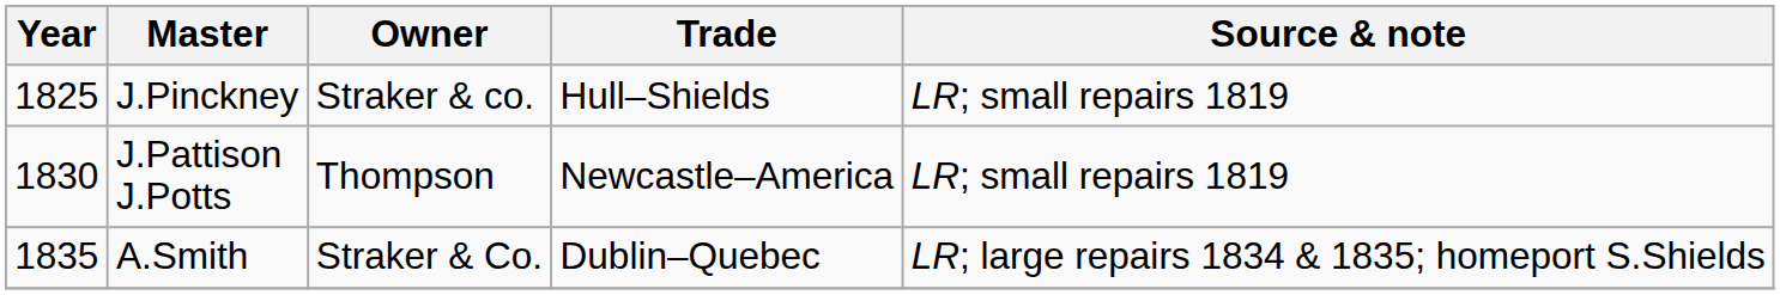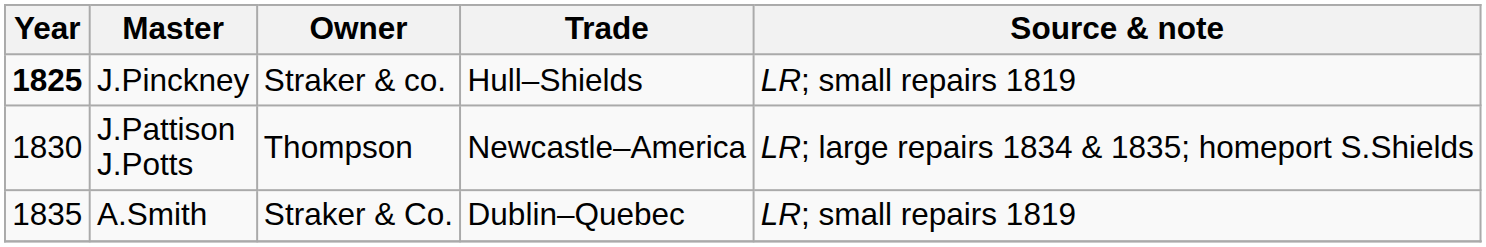J.Pinckney | Year: normal -> bold
J.Pattison J.Potts | Source & note: LR; small repairs 1819 -> LR; large repairs 1834 & 1835; homeport S.Shields
A.Smith | Source & note: LR; large repairs 1834 & 1835; homeport S.Shields -> LR; small repairs 1819
